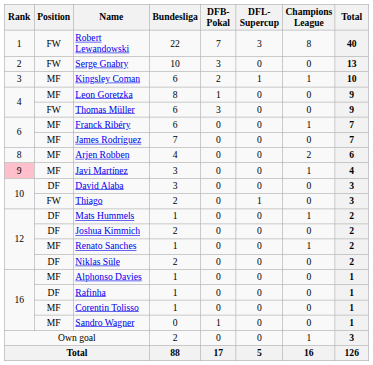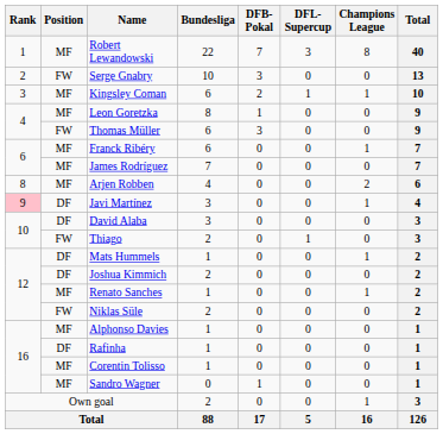Robert Lewandowski | Position: FW -> MF
Javi Martínez | Position: MF -> DF
Niklas Süle | Position: DF -> FW
